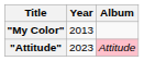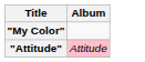- column: Year | 2013 | 2023
